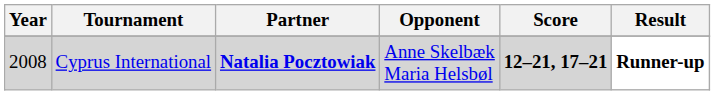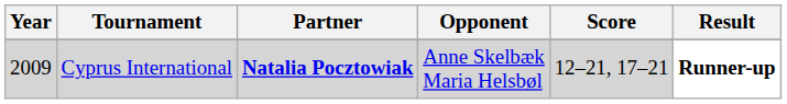Cyprus International | Year: 2008 -> 2009
Cyprus International | Score: bold -> normal
